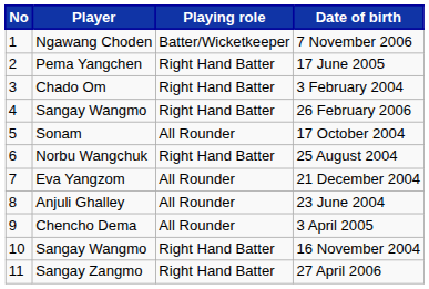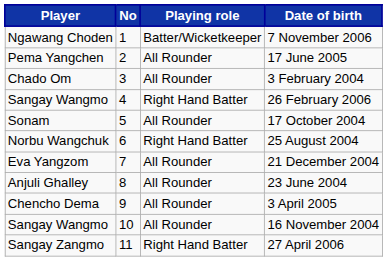columns swapped: No <-> Player
17 June 2005 | Playing role: Right Hand Batter -> All Rounder
3 February 2004 | Playing role: Right Hand Batter -> All Rounder
16 November 2004 | Playing role: Right Hand Batter -> All Rounder
